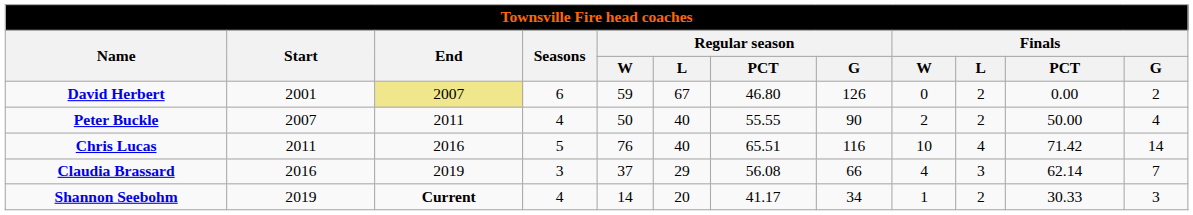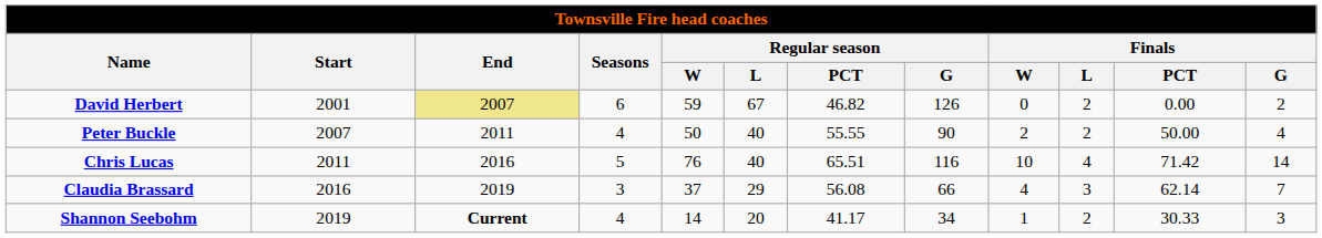David Herbert | Regular season / PCT: 46.80 -> 46.82
